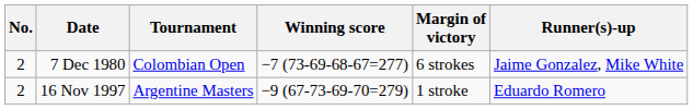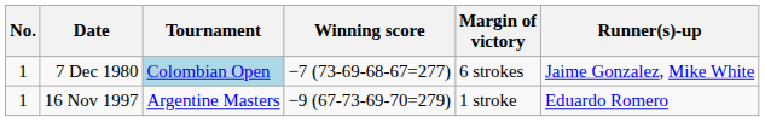7 Dec 1980 | No.: 2 -> 1
7 Dec 1980 | Tournament: no background -> lightblue background
16 Nov 1997 | No.: 2 -> 1
